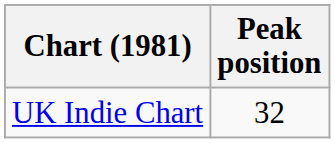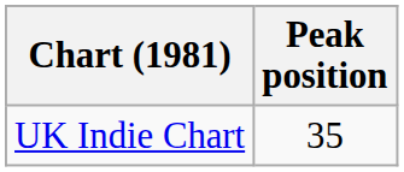UK Indie Chart | Peak position: 32 -> 35
